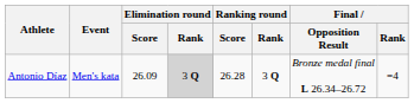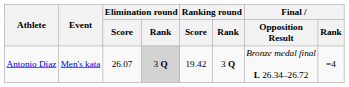Antonio Díaz | Elimination round / Score: 26.09 -> 26.07
Antonio Díaz | Ranking round / Score: 26.28 -> 19.42
